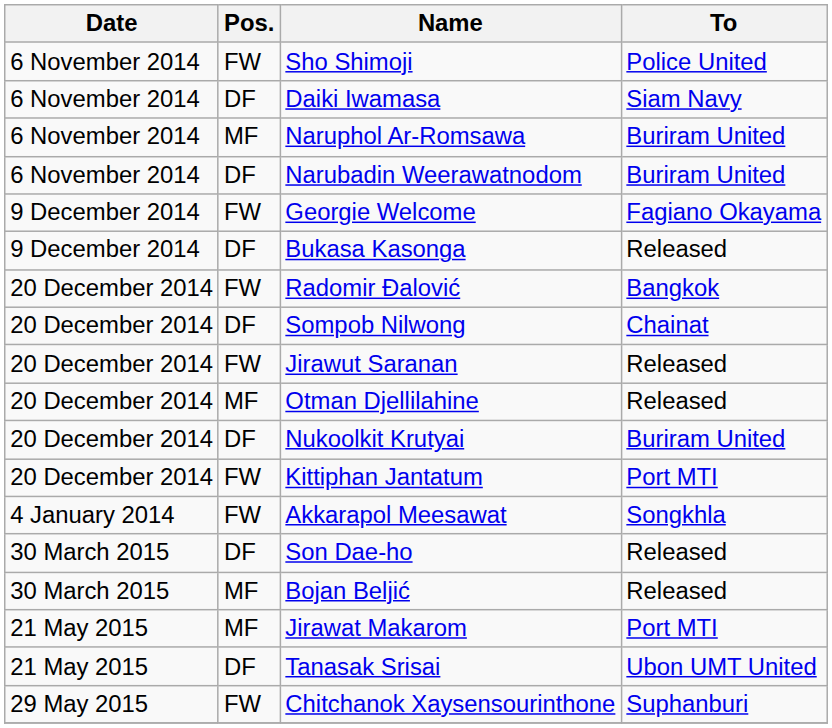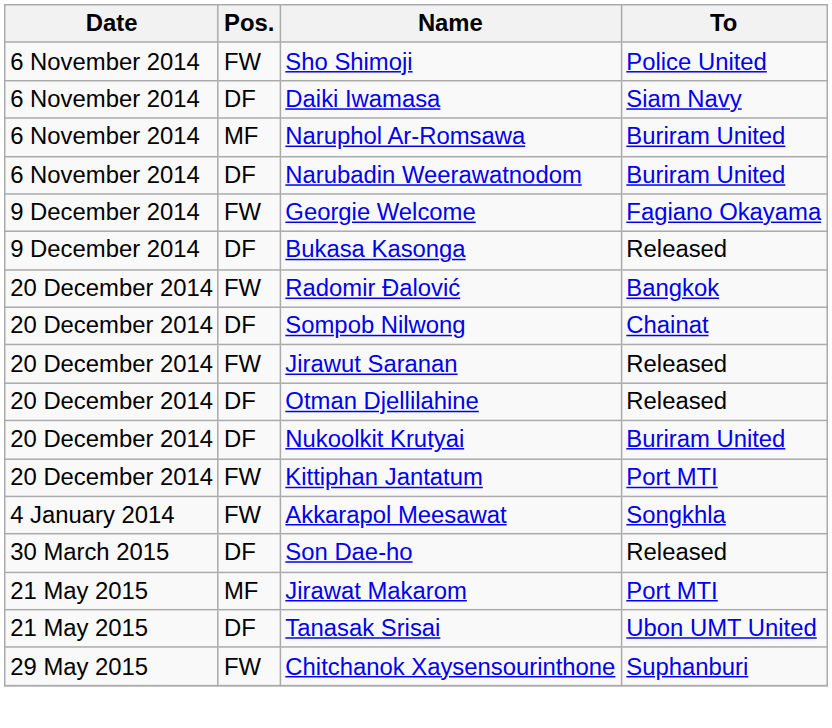Otman Djellilahine | Pos.: MF -> DF
- row: 30 March 2015 | MF | Bojan Beljić | Released
